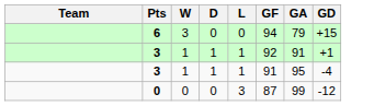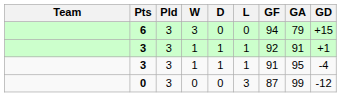+ column: Pld | 3 | 3 | 3 | 3
